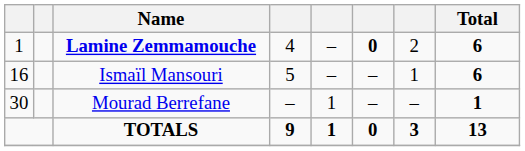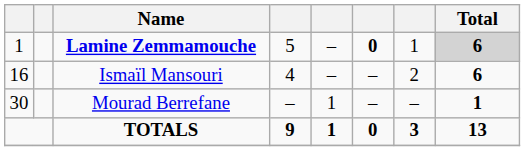Lamine Zemmamouche | column 4: 4 -> 5
Lamine Zemmamouche | column 7: 2 -> 1
Lamine Zemmamouche | Total: no background -> lightgrey background
Ismaïl Mansouri | column 4: 5 -> 4
Ismaïl Mansouri | column 7: 1 -> 2
